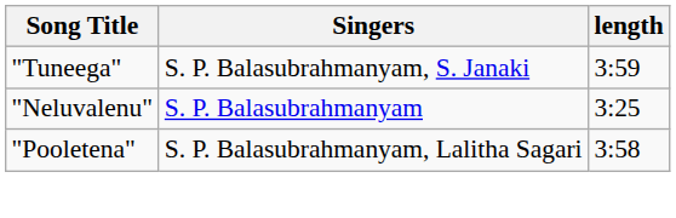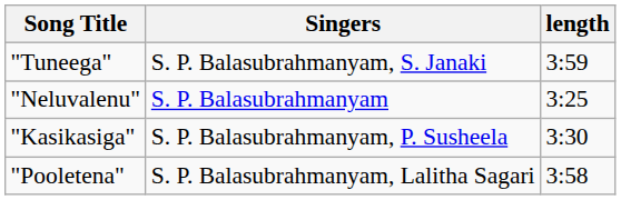+ row: "Kasikasiga" | S. P. Balasubrahmanyam, P. Susheela | 3:30
